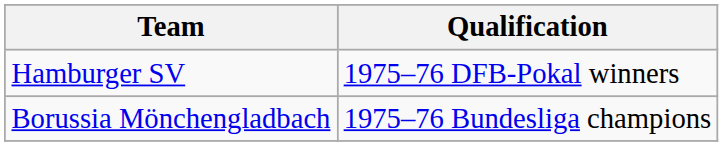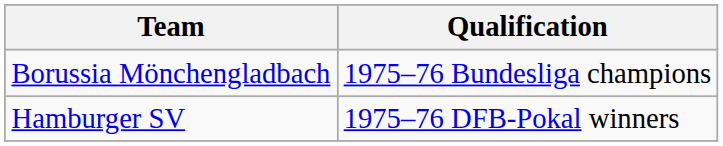rows swapped: Borussia Mönchengladbach <-> Hamburger SV
